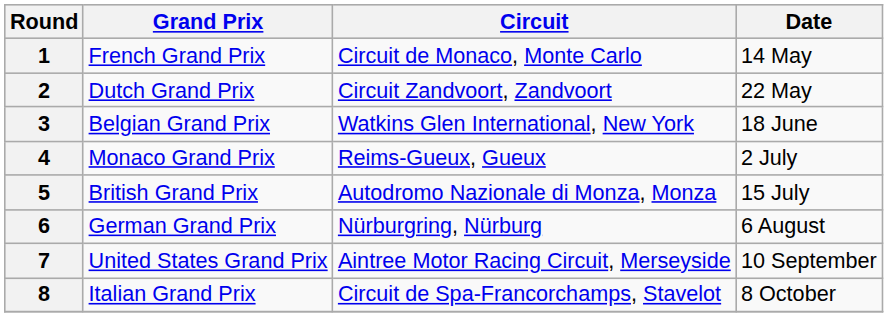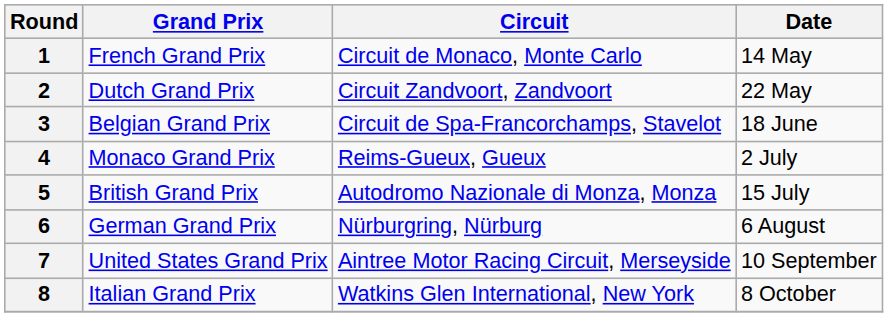3 | Circuit: Watkins Glen International, New York -> Circuit de Spa-Francorchamps, Stavelot
8 | Circuit: Circuit de Spa-Francorchamps, Stavelot -> Watkins Glen International, New York
